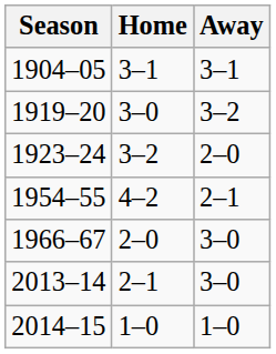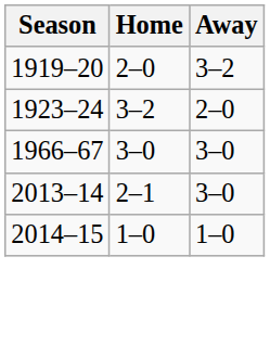- row: 1904–05 | 3–1 | 3–1
1919–20 | Home: 3–0 -> 2–0
- row: 1954–55 | 4–2 | 2–1
1966–67 | Home: 2–0 -> 3–0
